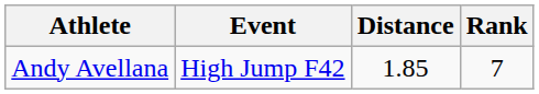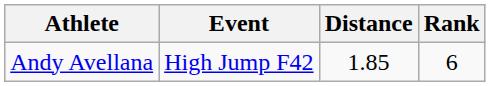Andy Avellana | Rank: 7 -> 6
